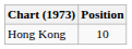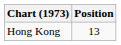Hong Kong | Position: 10 -> 13
